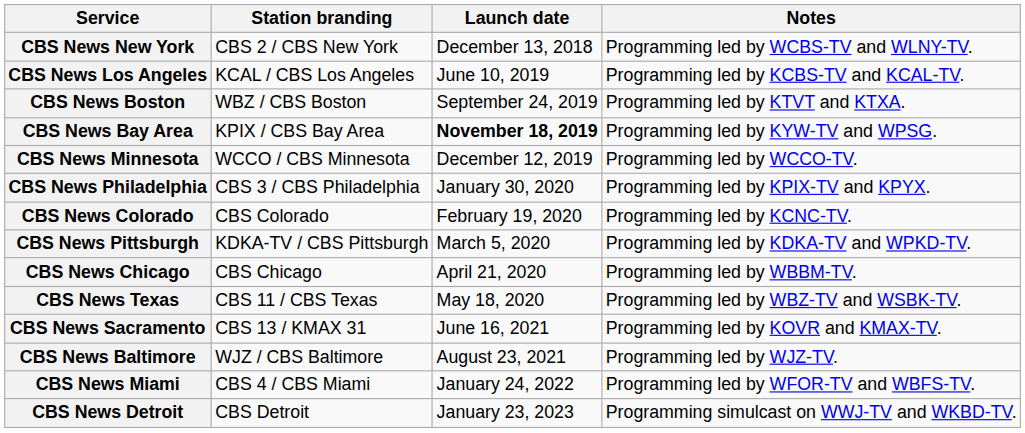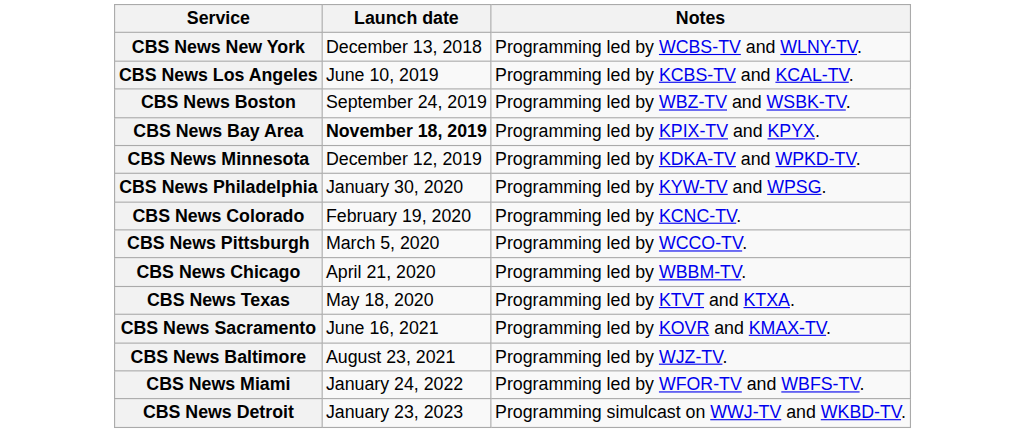- column: Station branding | CBS 2 / CBS New York | KCAL / CBS Los Angeles | WBZ / CBS Boston | KPIX / CBS Bay Area | WCCO / CBS Minnesota | CBS 3 / CBS Philadelphia | CBS Colorado | KDKA-TV / CBS Pittsburgh | CBS Chicago | CBS 11 / CBS Texas | CBS 13 / KMAX 31 | WJZ / CBS Baltimore | CBS 4 / CBS Miami | CBS Detroit
CBS News Boston | Notes: Programming led by KTVT and KTXA. -> Programming led by WBZ-TV and WSBK-TV.
CBS News Bay Area | Notes: Programming led by KYW-TV and WPSG. -> Programming led by KPIX-TV and KPYX.
CBS News Minnesota | Notes: Programming led by WCCO-TV. -> Programming led by KDKA-TV and WPKD-TV.
CBS News Philadelphia | Notes: Programming led by KPIX-TV and KPYX. -> Programming led by KYW-TV and WPSG.
CBS News Pittsburgh | Notes: Programming led by KDKA-TV and WPKD-TV. -> Programming led by WCCO-TV.
CBS News Texas | Notes: Programming led by WBZ-TV and WSBK-TV. -> Programming led by KTVT and KTXA.
